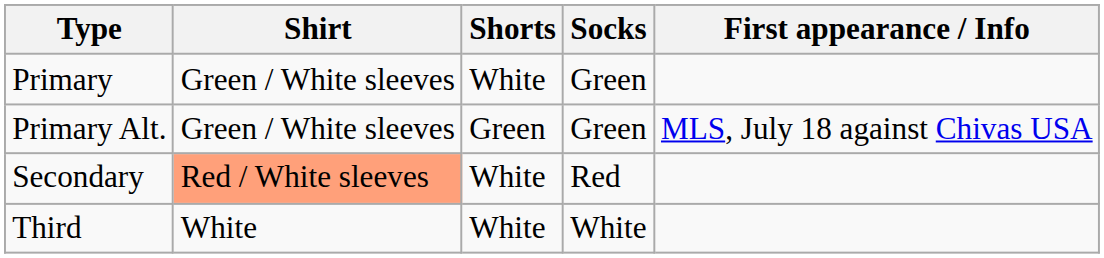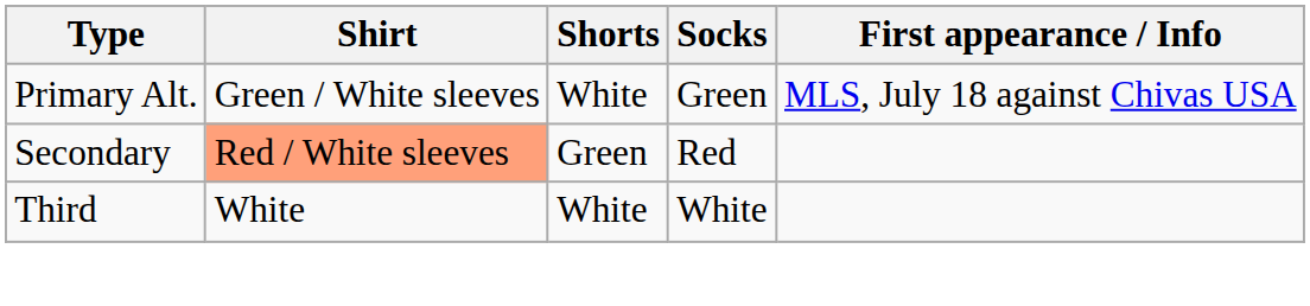- row: Primary | Green / White sleeves | White | Green
Primary Alt. | Shorts: Green -> White
Secondary | Shorts: White -> Green
